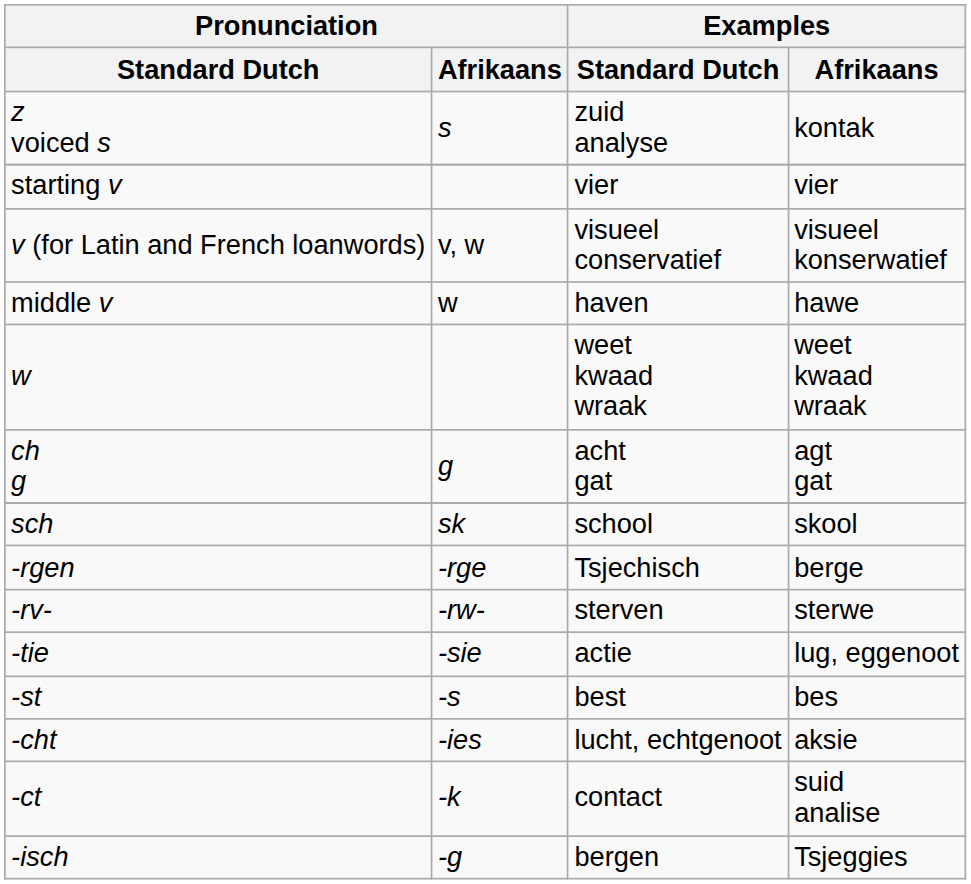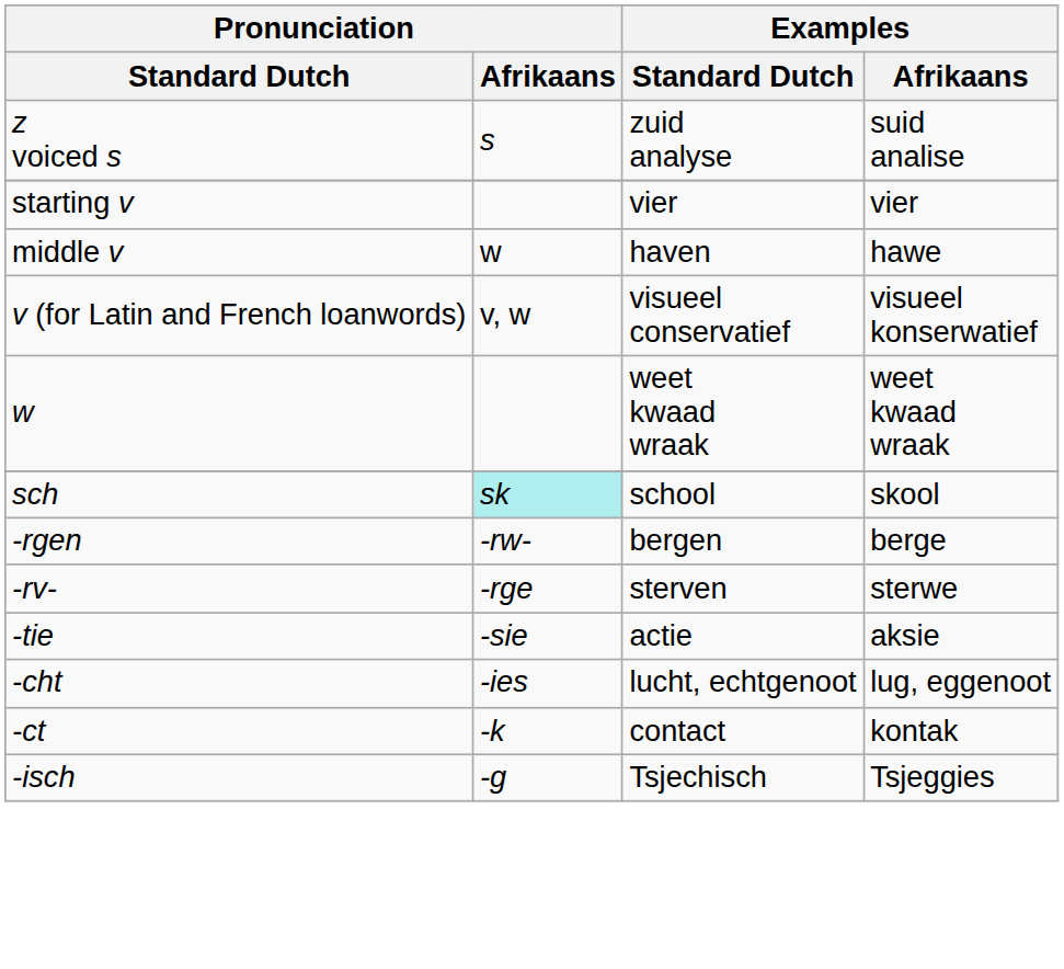z voiced s | Examples / Afrikaans: kontak -> suid analise
rows swapped: middle v <-> v (for Latin and French loanwords)
- row: ch g | g | acht gat | agt gat
sch | Pronunciation / Afrikaans: no background -> paleturquoise background
-rgen | Pronunciation / Afrikaans: -rge -> -rw-
-rgen | Examples / Standard Dutch: Tsjechisch -> bergen
-rv- | Pronunciation / Afrikaans: -rw- -> -rge
-tie | Examples / Afrikaans: lug, eggenoot -> aksie
- row: -st | -s | best | bes
-cht | Examples / Afrikaans: aksie -> lug, eggenoot
-ct | Examples / Afrikaans: suid analise -> kontak
-isch | Examples / Standard Dutch: bergen -> Tsjechisch
